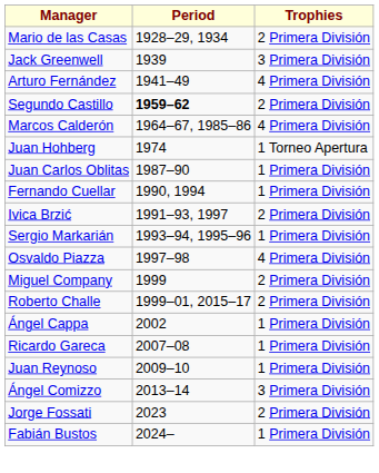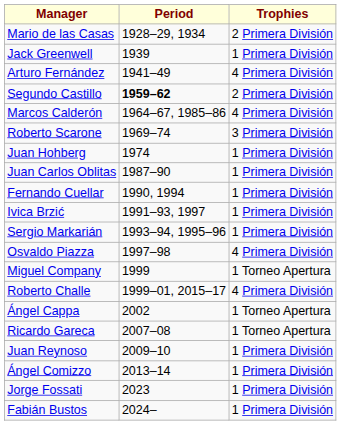Jack Greenwell | Trophies: 3 Primera División -> 1 Primera División
+ row: Roberto Scarone | 1969–74 | 3 Primera División
Juan Hohberg | Trophies: 1 Torneo Apertura -> 1 Primera División
Ivica Brzić | Trophies: 2 Primera División -> 1 Primera División
Miguel Company | Trophies: 2 Primera División -> 1 Torneo Apertura
Roberto Challe | Trophies: 2 Primera División -> 4 Primera División
Ángel Cappa | Trophies: 1 Primera División -> 1 Torneo Apertura
Ricardo Gareca | Trophies: 1 Primera División -> 1 Torneo Apertura
Ángel Comizzo | Trophies: 3 Primera División -> 1 Primera División
Jorge Fossati | Trophies: 2 Primera División -> 1 Primera División
